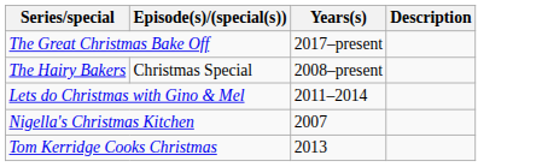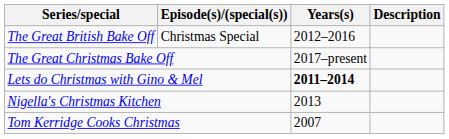+ row: The Great British Bake Off | Christmas Special | 2012–2016
- row: The Hairy Bakers | Christmas Special | 2008–present
Lets do Christmas with Gino & Mel | Years(s): normal -> bold
Nigella's Christmas Kitchen | Years(s): 2007 -> 2013
Tom Kerridge Cooks Christmas | Years(s): 2013 -> 2007
